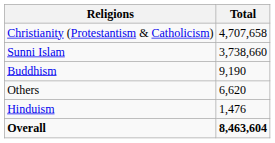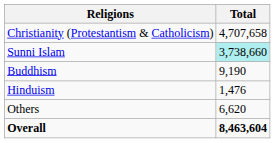Sunni Islam | Total: no background -> paleturquoise background
rows swapped: Hinduism <-> Others
